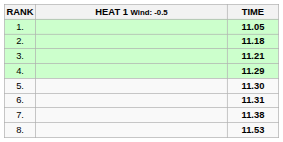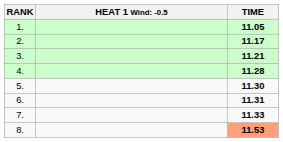2. | TIME: 11.18 -> 11.17
4. | TIME: 11.29 -> 11.28
7. | TIME: 11.38 -> 11.33
8. | TIME: no background -> lightsalmon background
